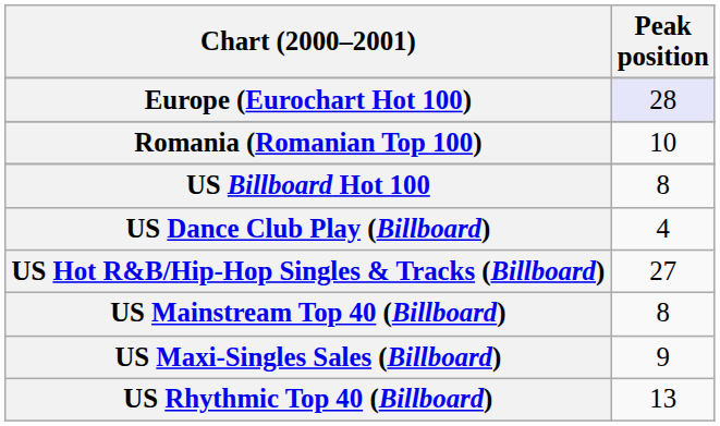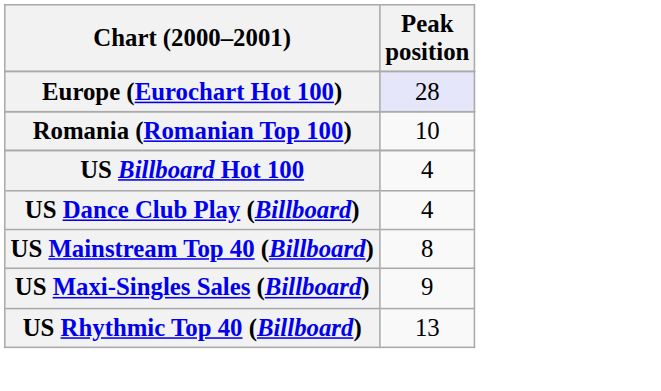US Billboard Hot 100 | Peak position: 8 -> 4
- row: US Hot R&B/Hip-Hop Singles & Tracks (Billboard) | 27
